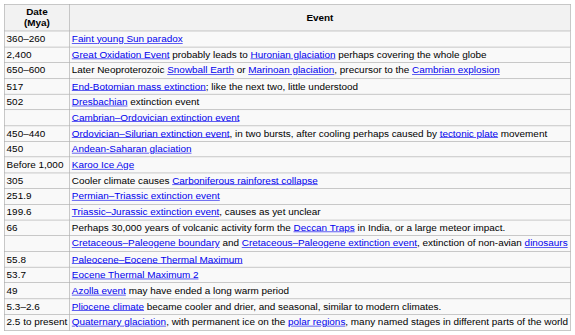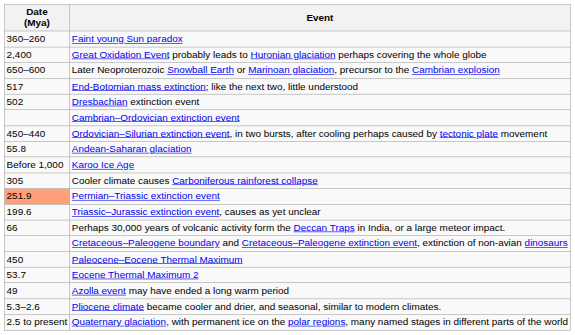Andean-Saharan glaciation | Date (Mya): 450 -> 55.8
Permian–Triassic extinction event | Date (Mya): no background -> lightsalmon background
Paleocene–Eocene Thermal Maximum | Date (Mya): 55.8 -> 450
